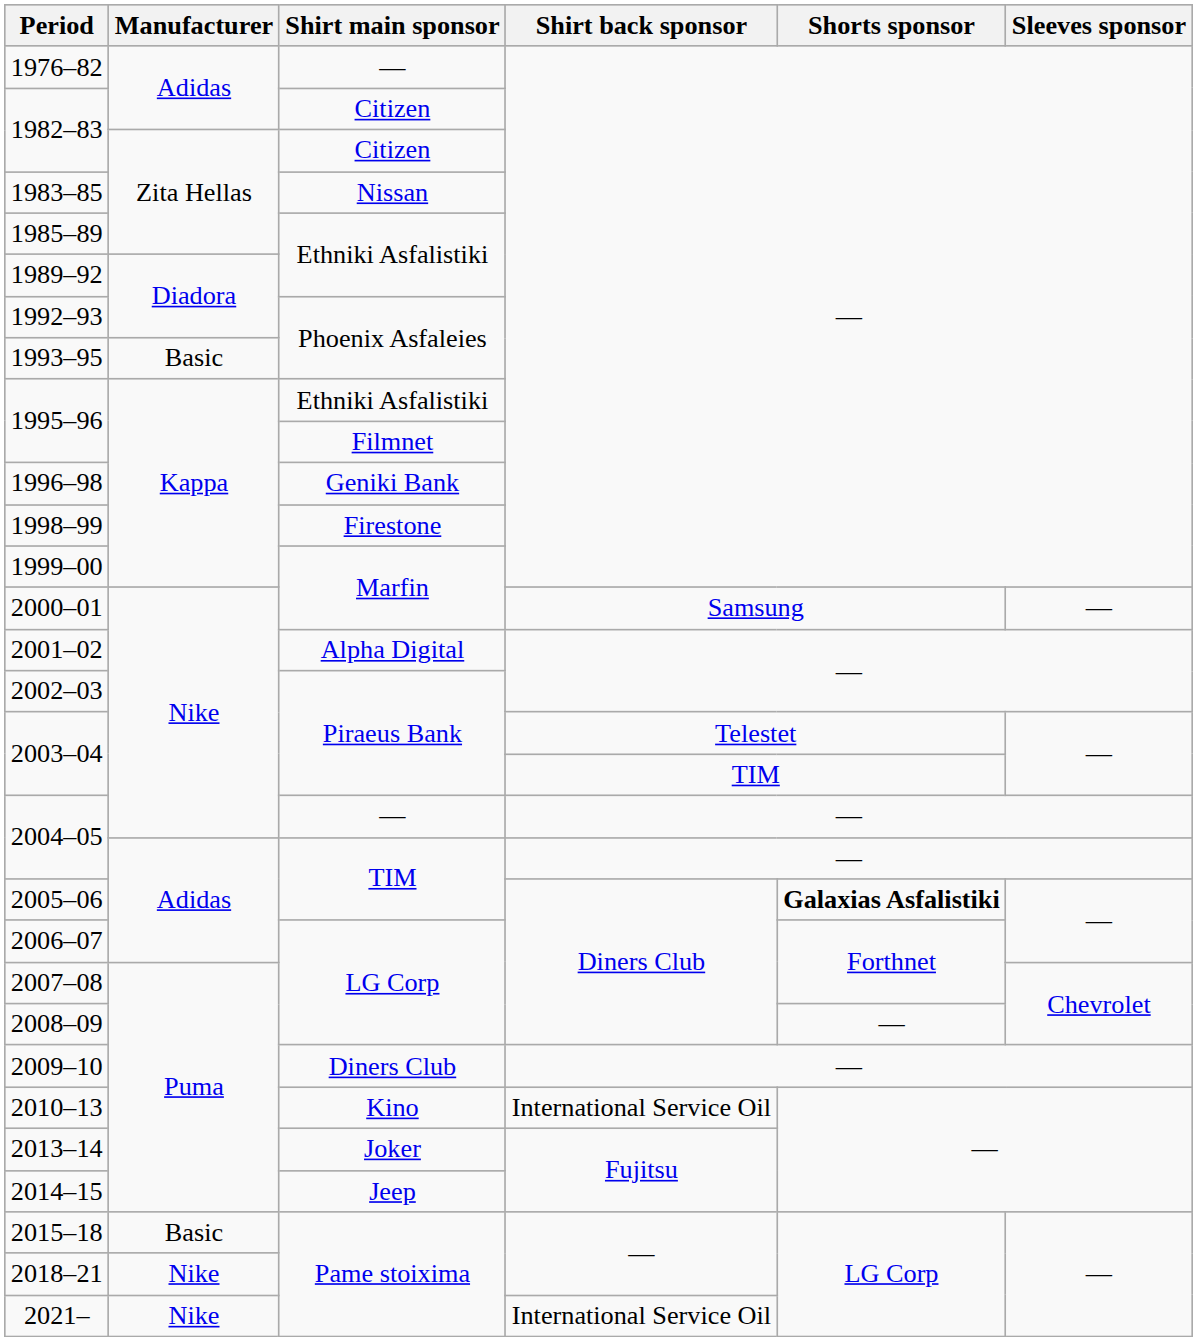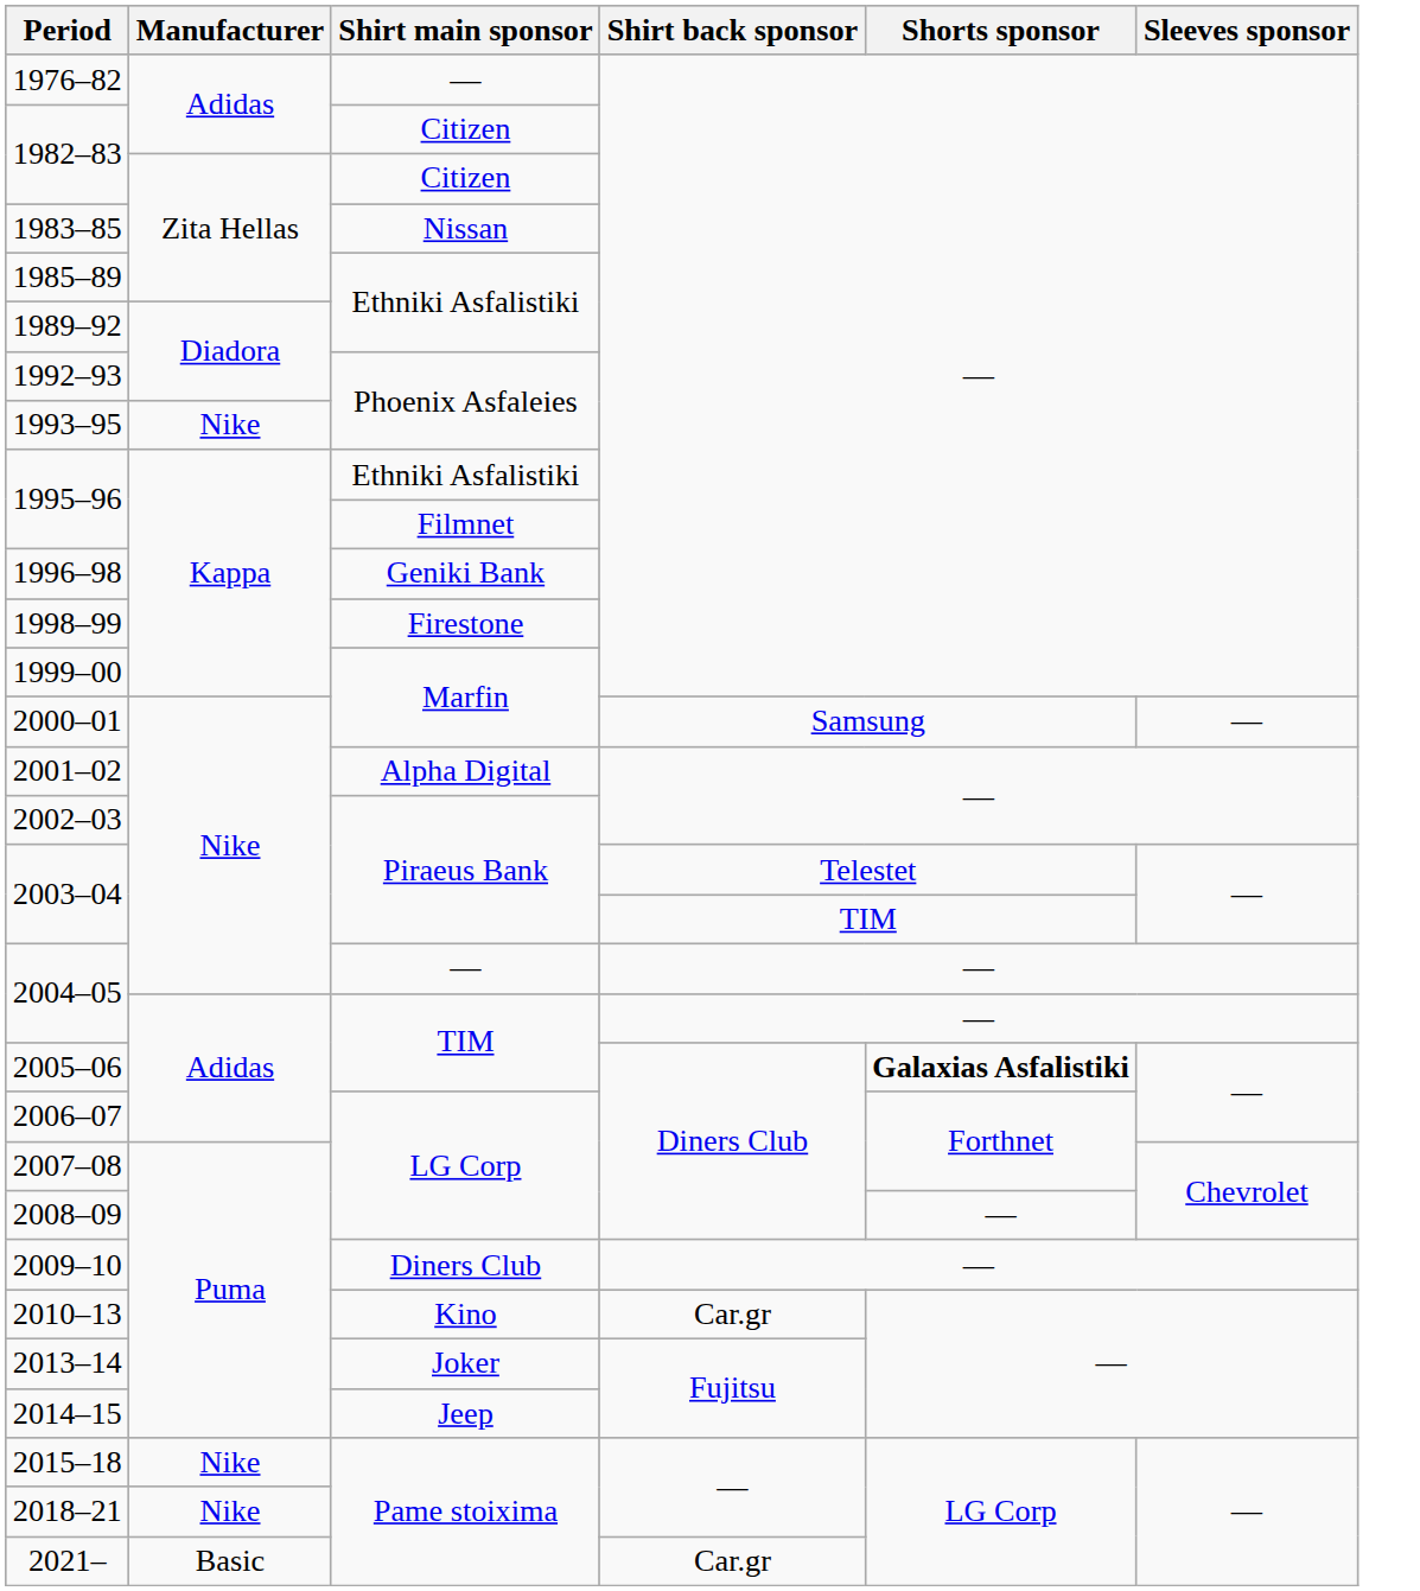1993–95 | Manufacturer: Basic -> Nike
2010–13 | Shirt back sponsor: International Service Oil -> Car.gr
2015–18 | Manufacturer: Basic -> Nike
2021– | Manufacturer: Nike -> Basic
2021– | Shirt back sponsor: International Service Oil -> Car.gr
